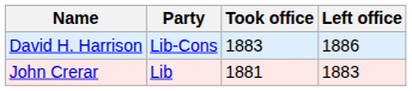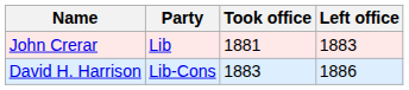rows swapped: John Crerar <-> David H. Harrison
